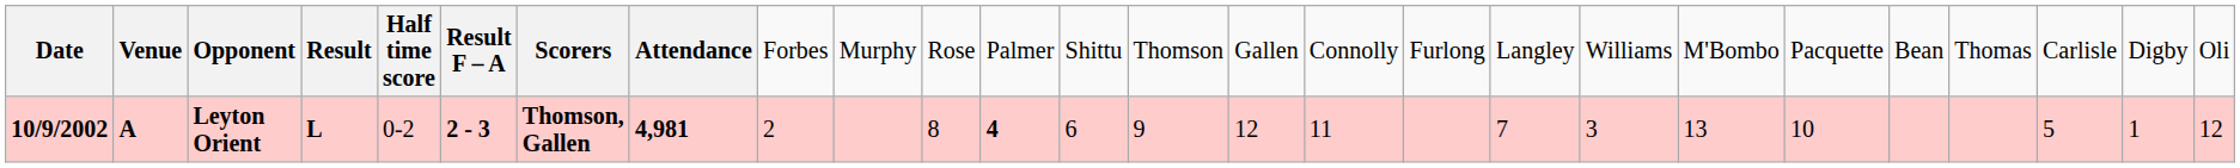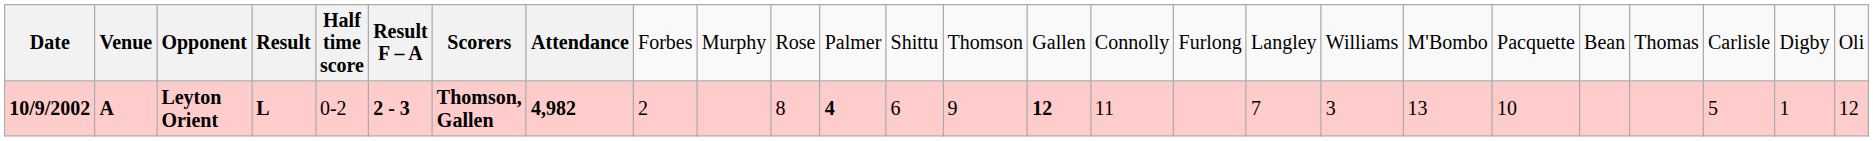Leyton Orient | column 8: 4,981 -> 4,982
Leyton Orient | column 15: normal -> bold
